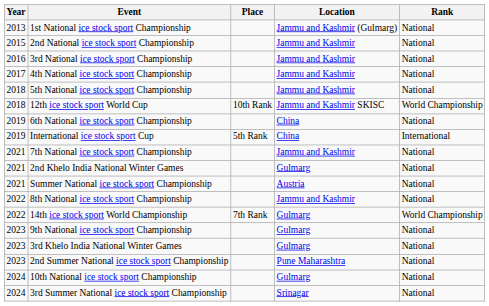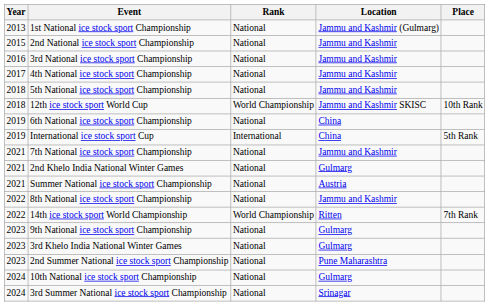columns swapped: Rank <-> Place
14th ice stock sport World Championship | Location: Gulmarg -> Ritten
